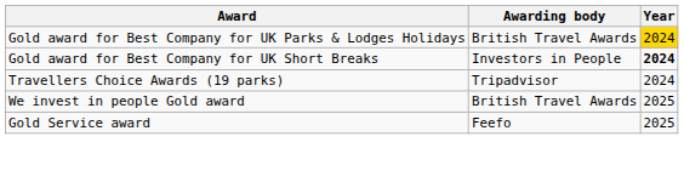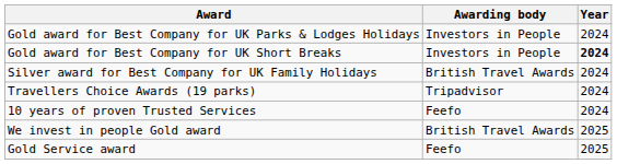Gold award for Best Company for UK Parks & Lodges Holidays | Awarding body: British Travel Awards -> Investors in People
Gold award for Best Company for UK Parks & Lodges Holidays | Year: gold background -> no background
+ row: Silver award for Best Company for UK Family Holidays | British Travel Awards | 2024
+ row: 10 years of proven Trusted Services | Feefo | 2024
